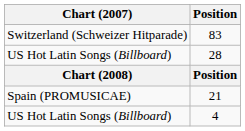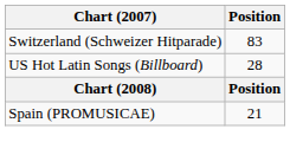- row: US Hot Latin Songs (Billboard) | 4
